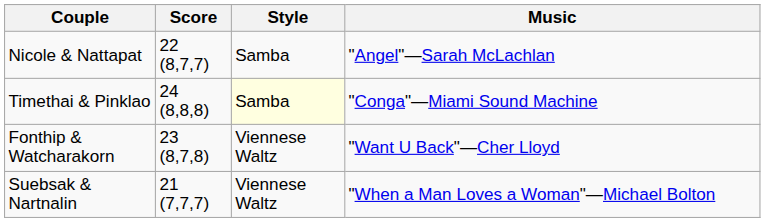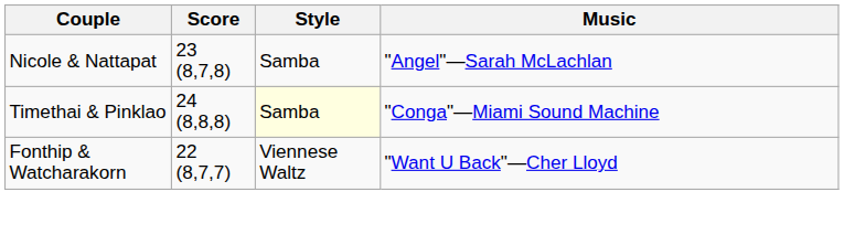Nicole & Nattapat | Score: 22 (8,7,7) -> 23 (8,7,8)
Fonthip & Watcharakorn | Score: 23 (8,7,8) -> 22 (8,7,7)
- row: Suebsak & Nartnalin | 21 (7,7,7) | Viennese Waltz | "When a Man Loves a Woman"—Michael Bolton
